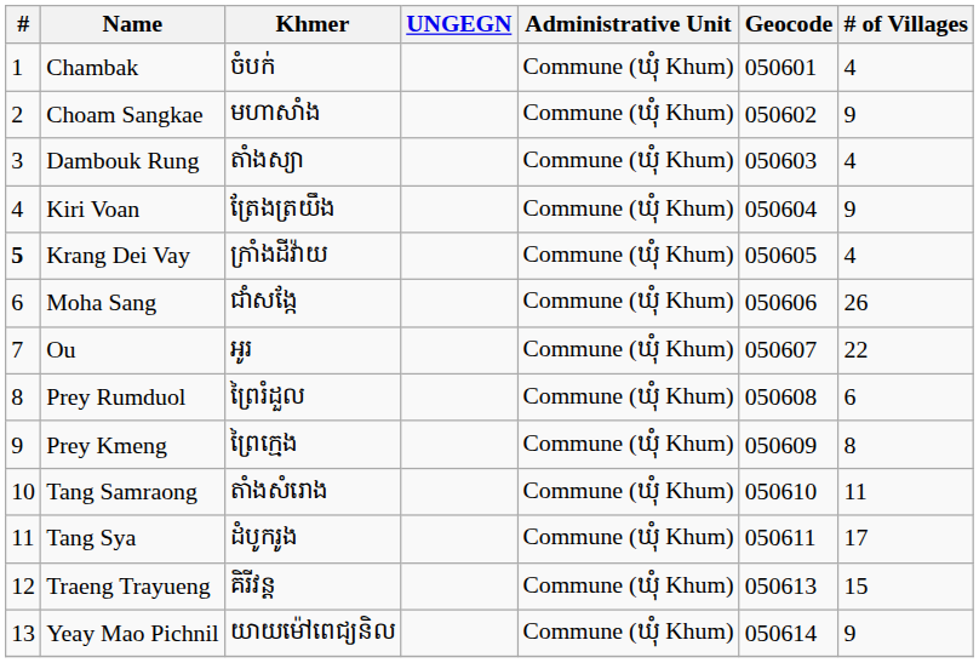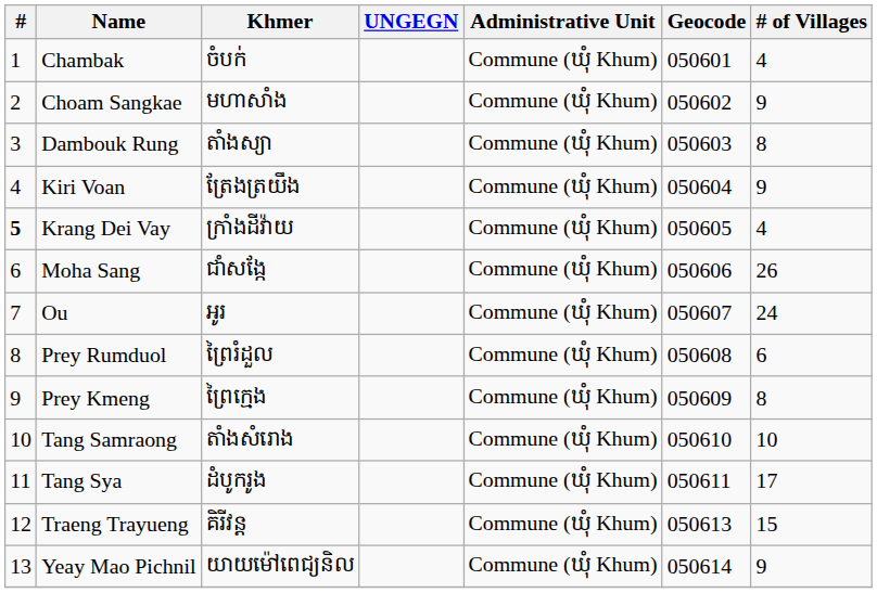Dambouk Rung | # of Villages: 4 -> 8
Ou | # of Villages: 22 -> 24
Tang Samraong | # of Villages: 11 -> 10
